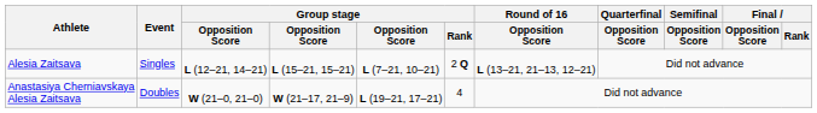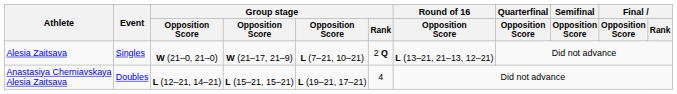Alesia Zaitsava | column 3: L (12–21, 14–21) -> W (21–0, 21–0)
Alesia Zaitsava | column 4: L (15–21, 15–21) -> W (21–17, 21–9)
Anastasiya Cherniavskaya Alesia Zaitsava | column 3: W (21–0, 21–0) -> L (12–21, 14–21)
Anastasiya Cherniavskaya Alesia Zaitsava | column 4: W (21–17, 21–9) -> L (15–21, 15–21)
